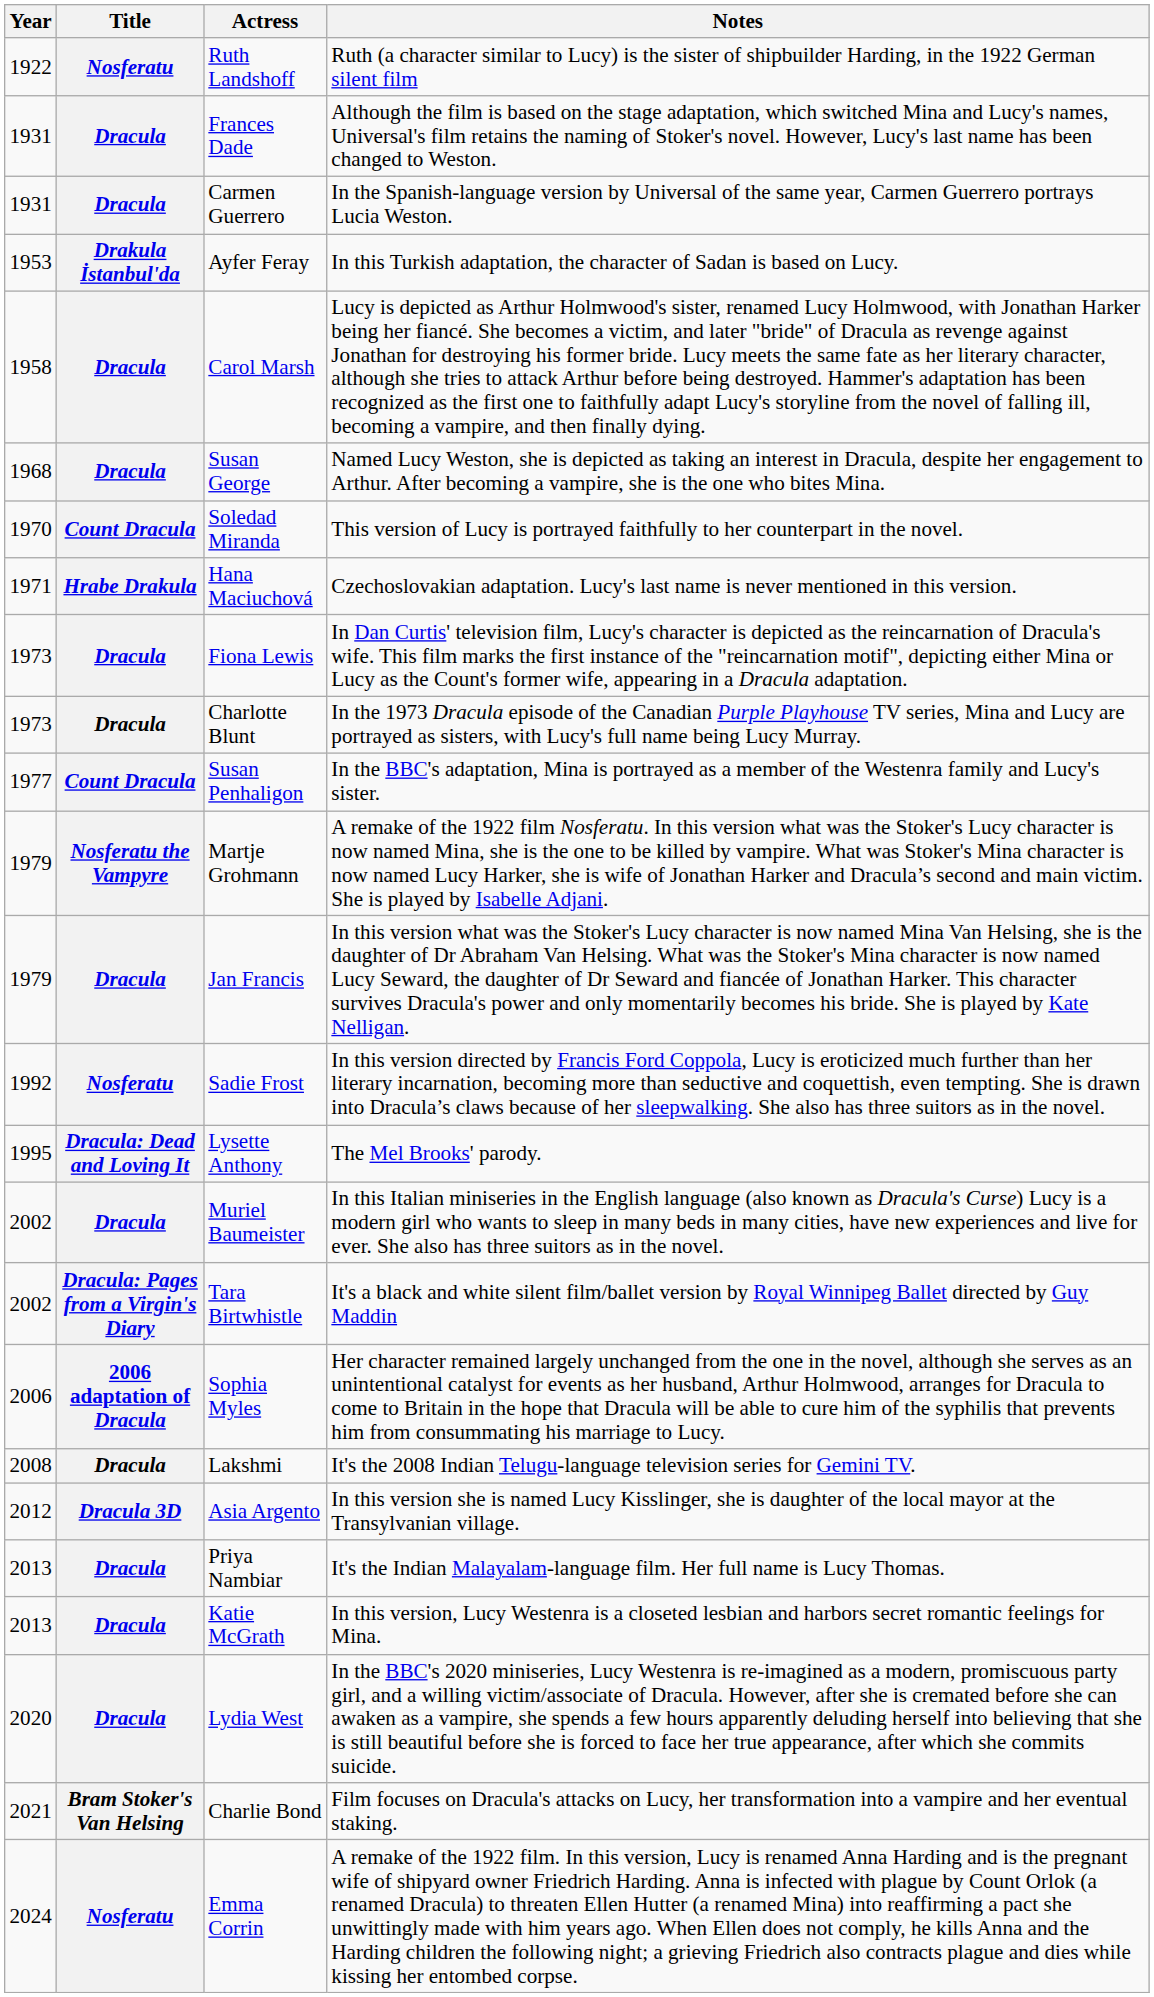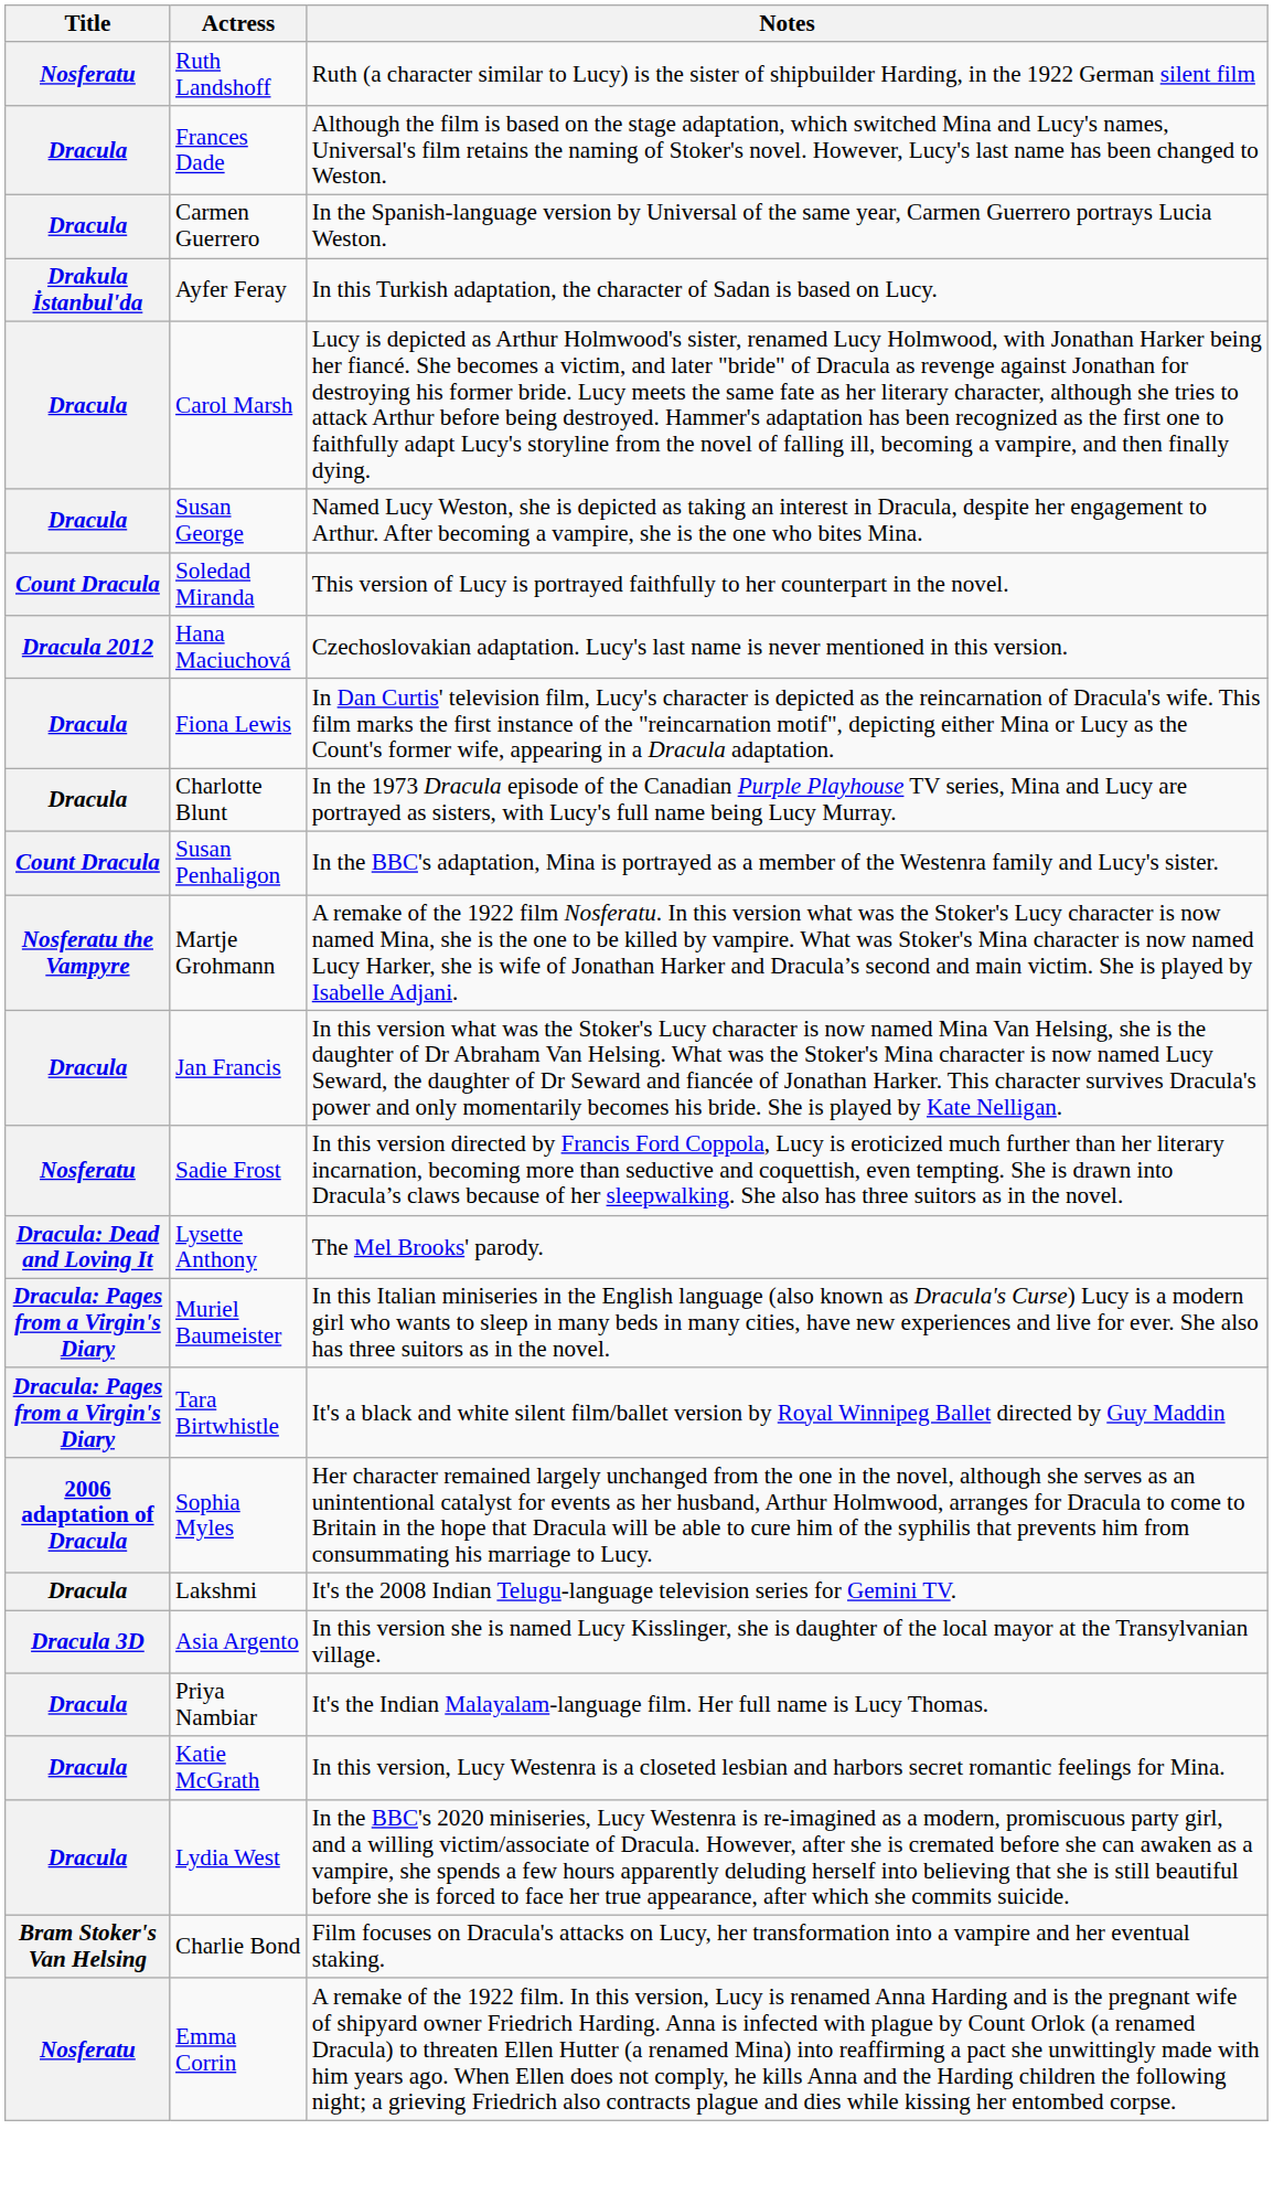- column: Year | 1922 | 1931 | 1931 | 1953 | 1958 | 1968 | 1970 | 1971 | 1973 | 1973 | 1977 | 1979 | 1979 | 1992 | 1995 | 2002 | 2002 | 2006 | 2008 | 2012 | 2013 | 2013 | 2020 | 2021 | 2024
Hana Maciuchová | Title: Hrabe Drakula -> Dracula 2012
Muriel Baumeister | Title: Dracula -> Dracula: Pages from a Virgin's Diary
